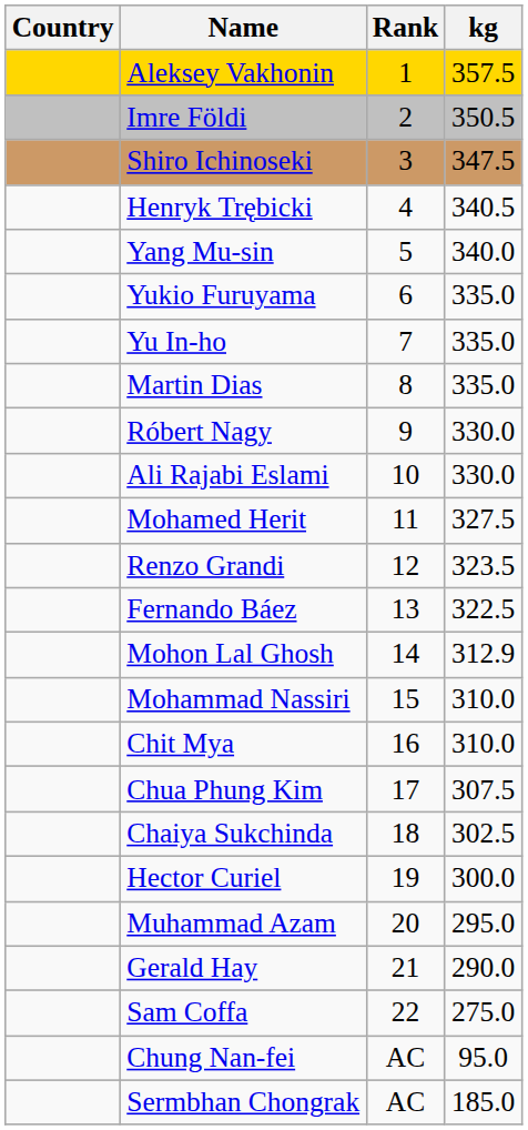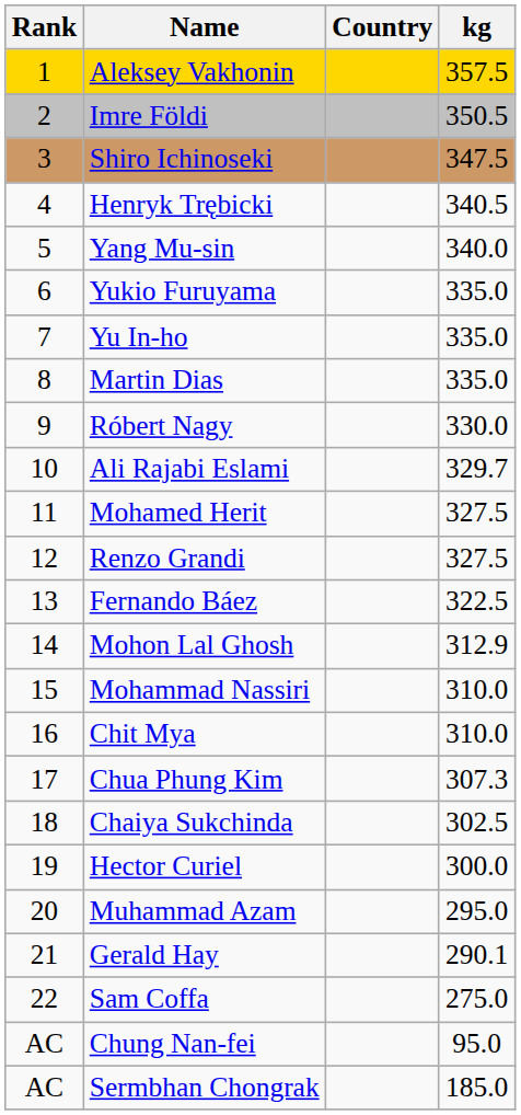columns swapped: Rank <-> Country
Ali Rajabi Eslami | kg: 330.0 -> 329.7
Renzo Grandi | kg: 323.5 -> 327.5
Chua Phung Kim | kg: 307.5 -> 307.3
Gerald Hay | kg: 290.0 -> 290.1
